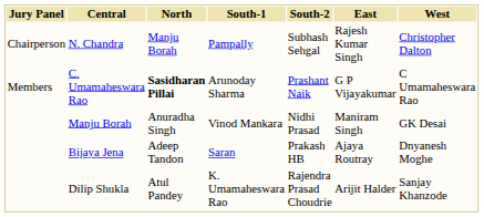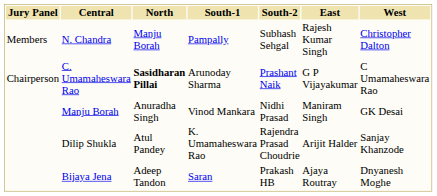N. Chandra | Jury Panel: Chairperson -> Members
C. Umamaheswara Rao | Jury Panel: Members -> Chairperson
rows swapped: Bijaya Jena <-> Dilip Shukla
